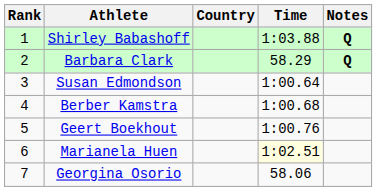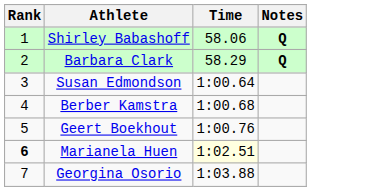- column: Country
Shirley Babashoff | Time: 1:03.88 -> 58.06
Marianela Huen | Rank: normal -> bold
Georgina Osorio | Time: 58.06 -> 1:03.88
